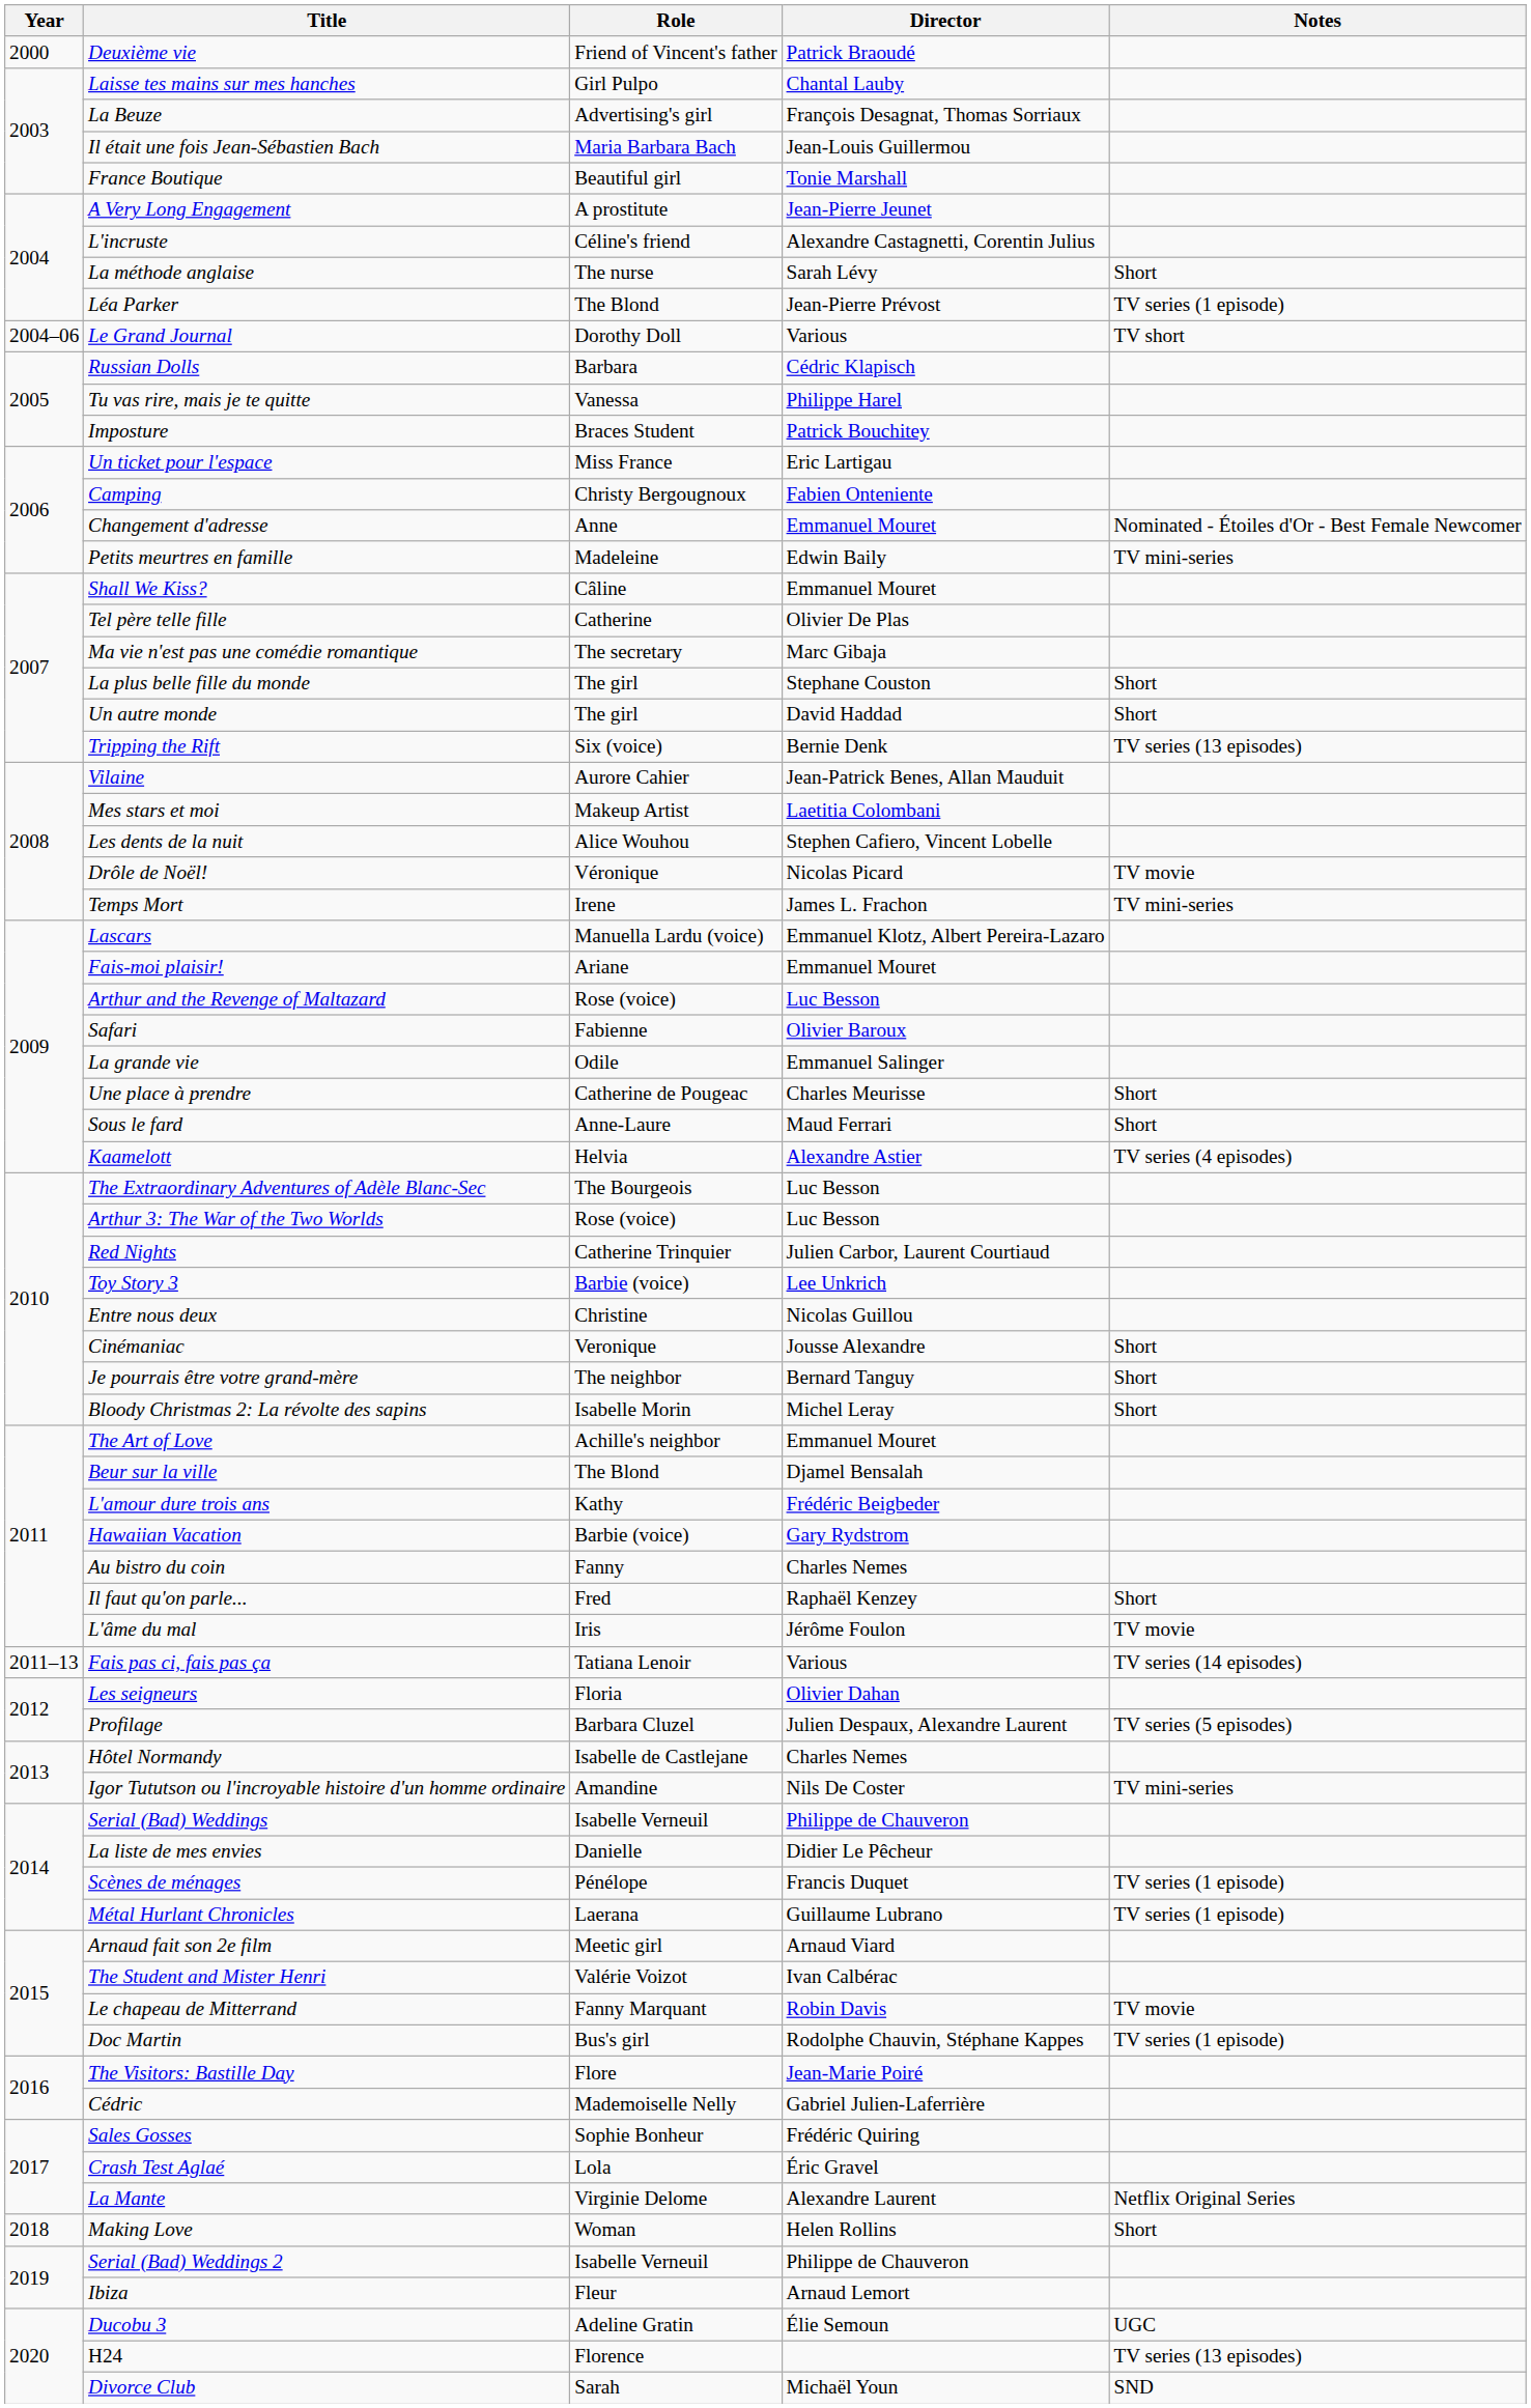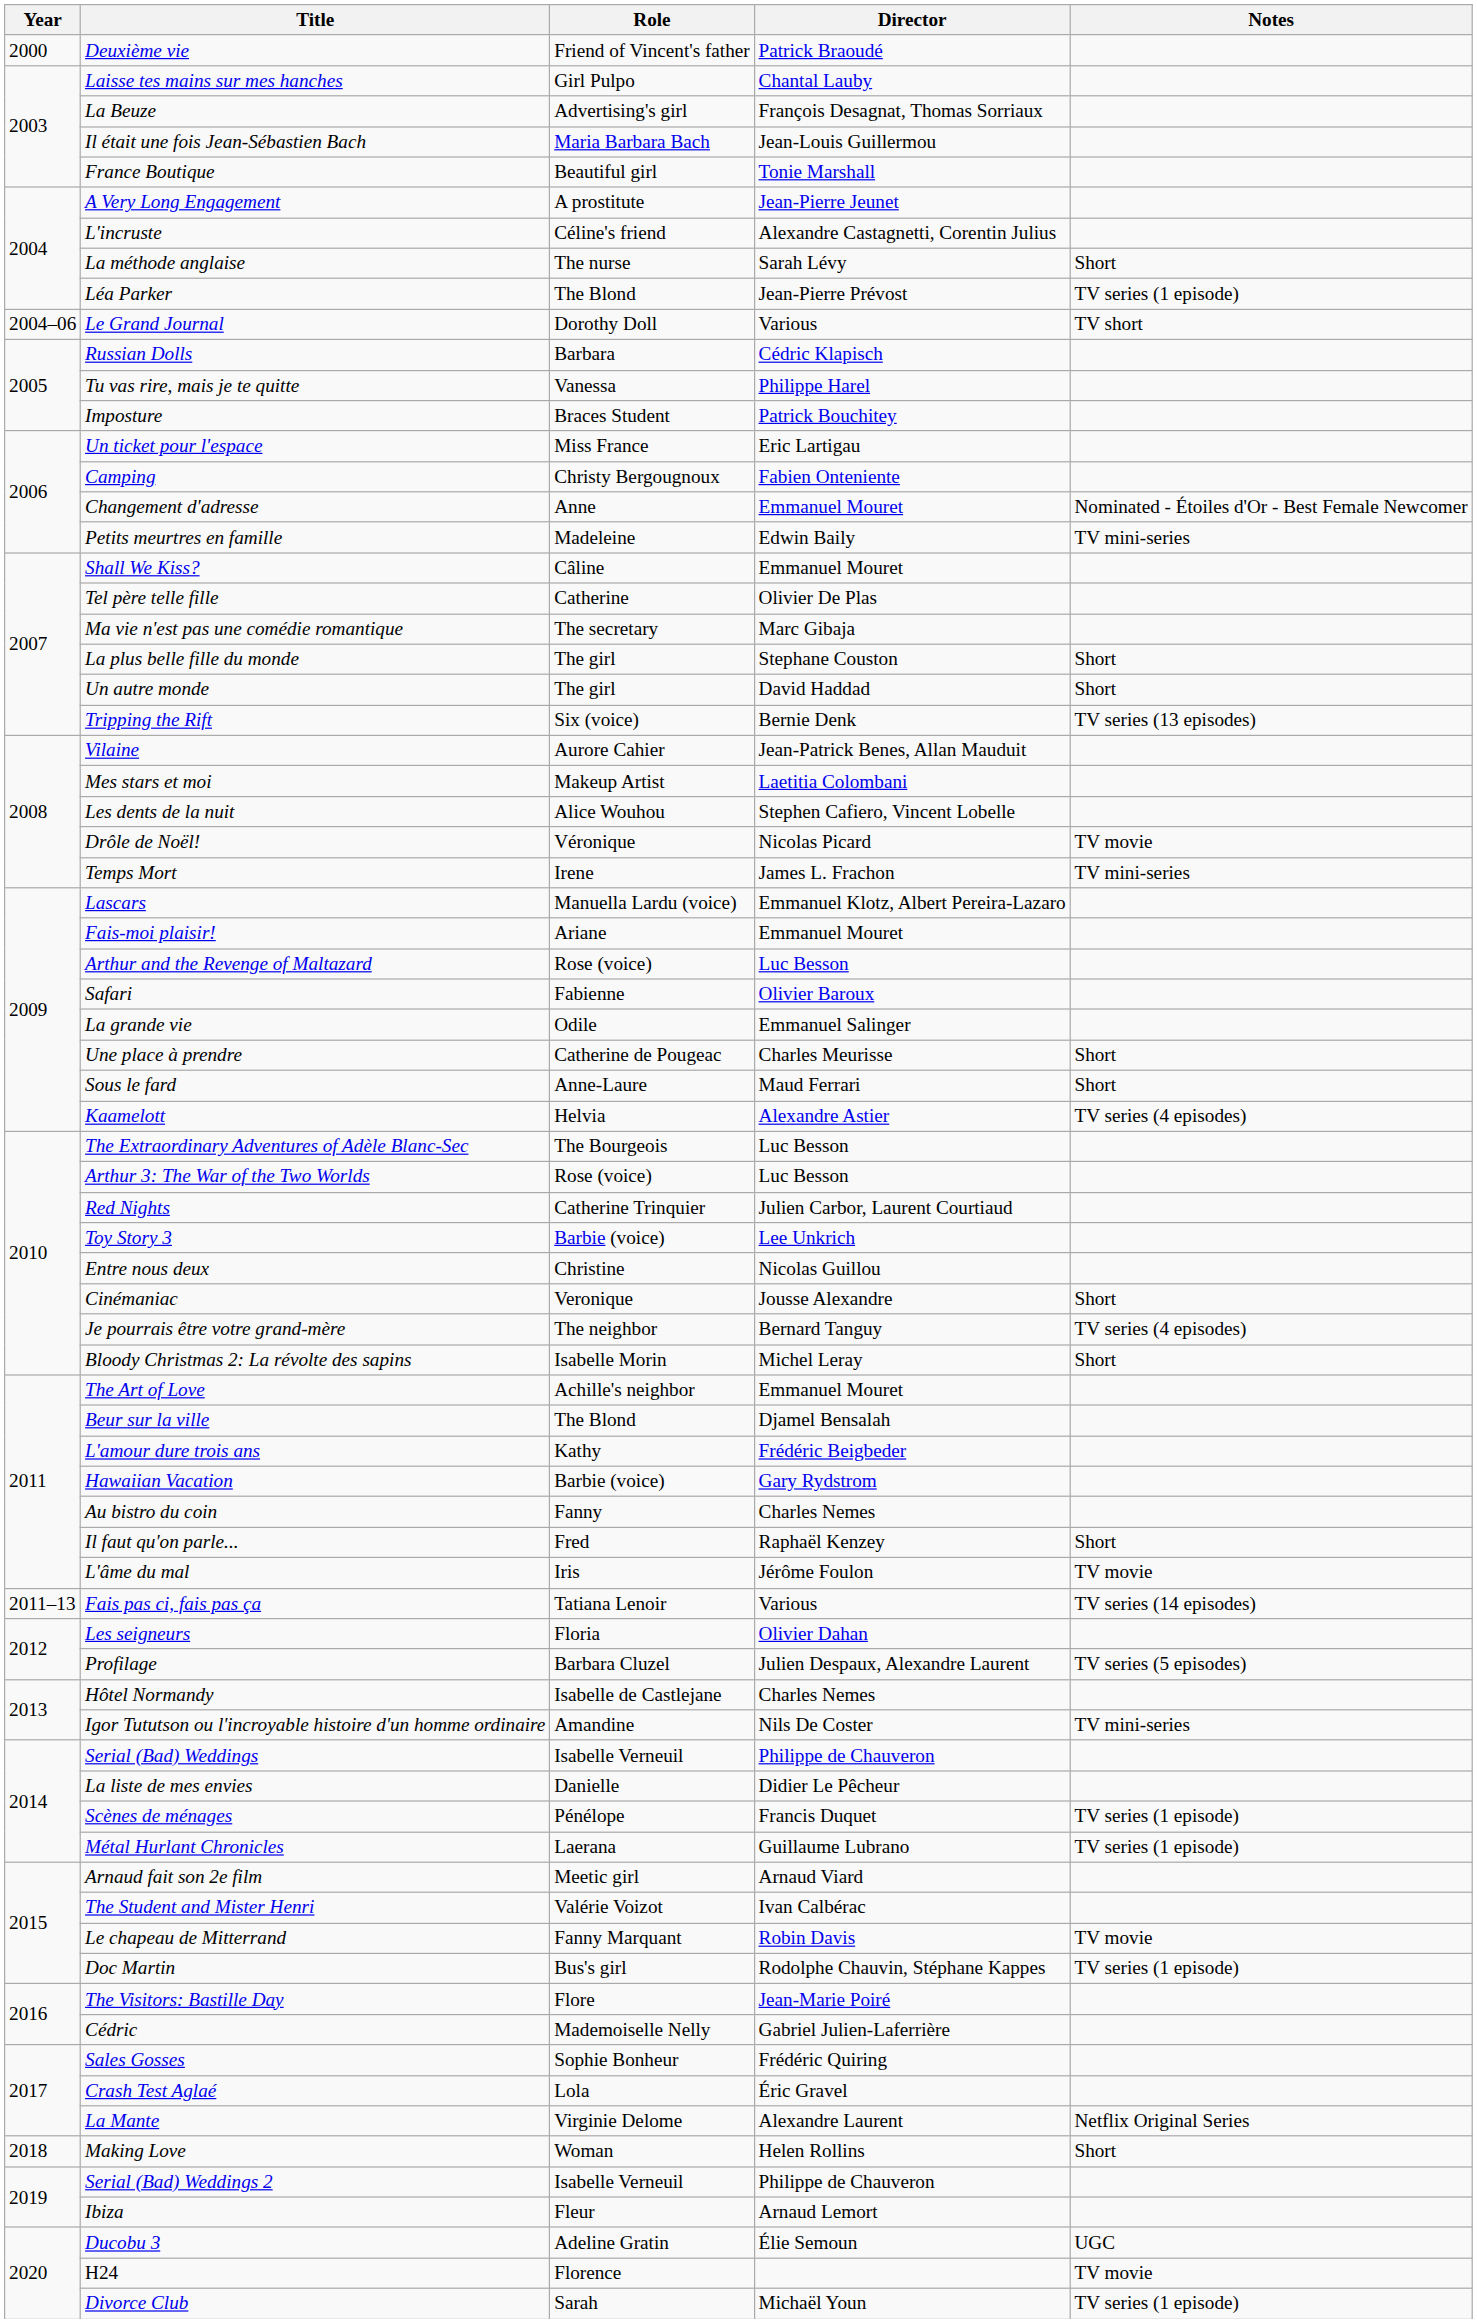Je pourrais être votre grand-mère | Notes: Short -> TV series (4 episodes)
H24 | Notes: TV series (13 episodes) -> TV movie
Divorce Club | Notes: SND -> TV series (1 episode)
